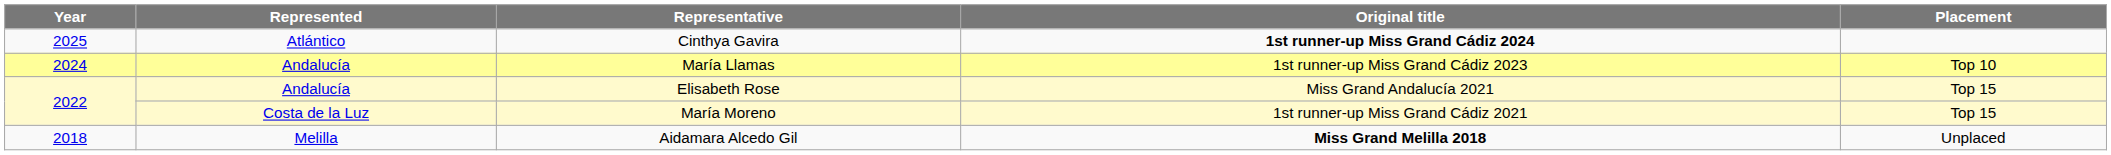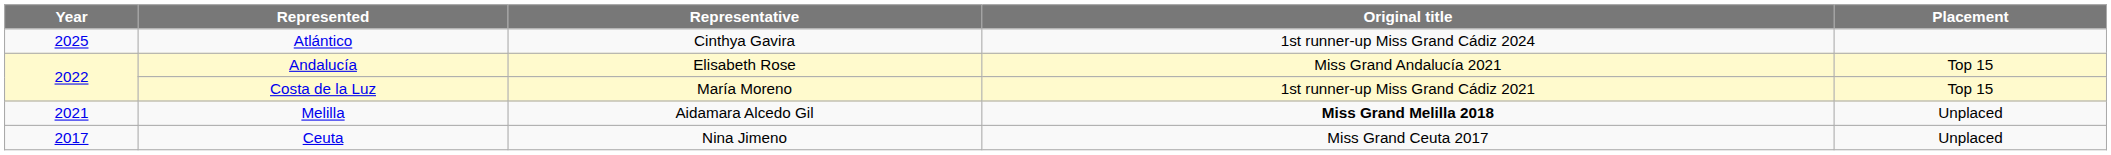Cinthya Gavira | Original title: bold -> normal
- row: 2024 | Andalucía | María Llamas | 1st runner-up Miss Grand Cádiz 2023 | Top 10
Aidamara Alcedo Gil | Year: 2018 -> 2021
+ row: 2017 | Ceuta | Nina Jimeno | Miss Grand Ceuta 2017 | Unplaced
